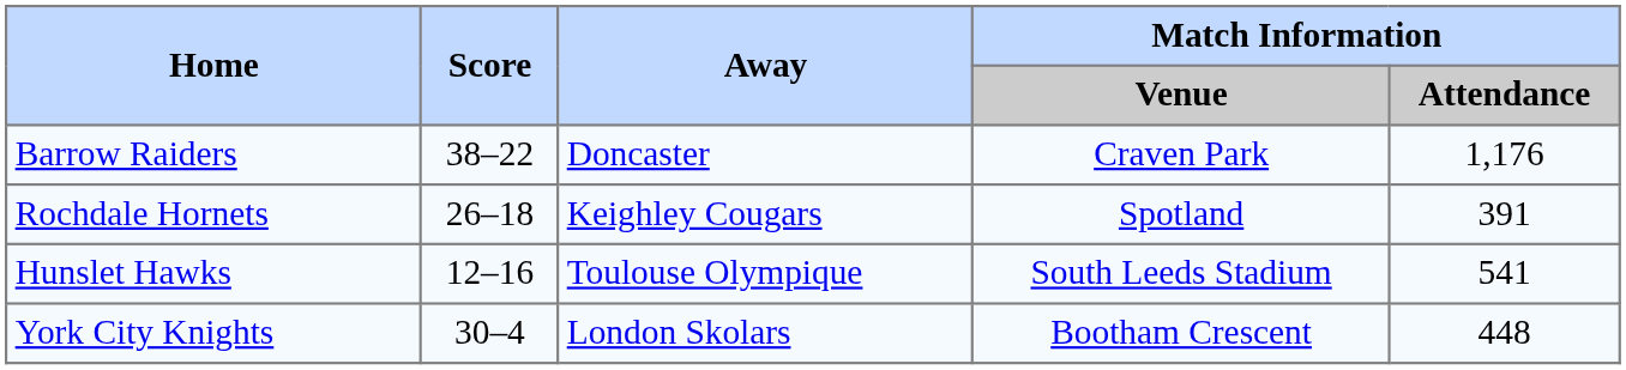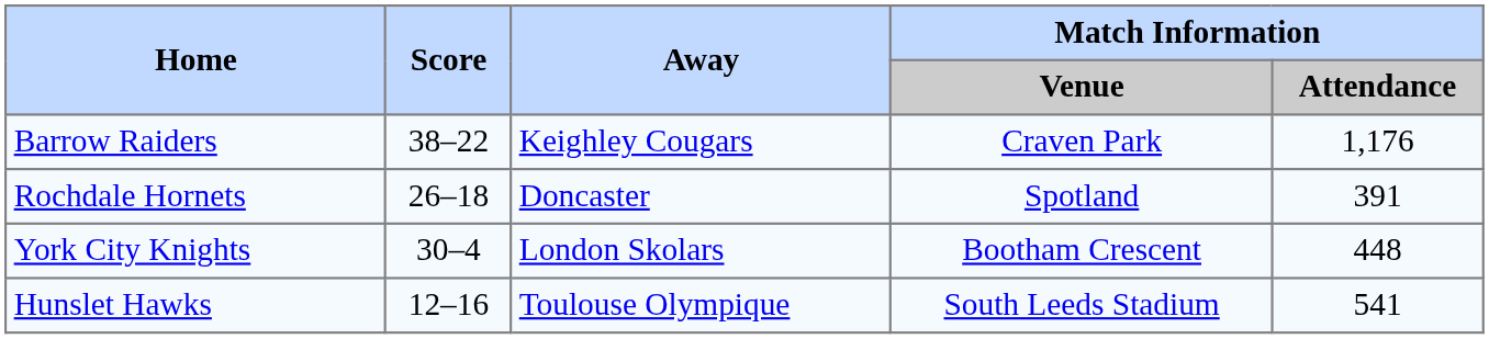Barrow Raiders | Away: Doncaster -> Keighley Cougars
Rochdale Hornets | Away: Keighley Cougars -> Doncaster
rows swapped: Hunslet Hawks <-> York City Knights
